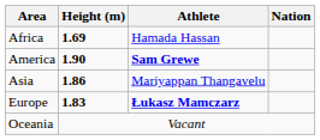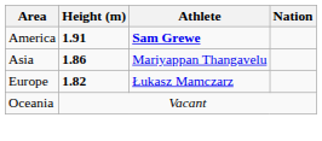- row: Africa | 1.69 | Hamada Hassan
America | Height (m): 1.90 -> 1.91
Europe | Height (m): 1.83 -> 1.82
Europe | Athlete: bold -> normal
